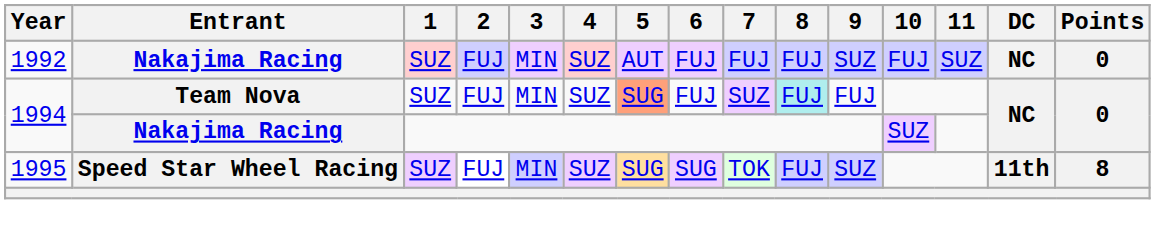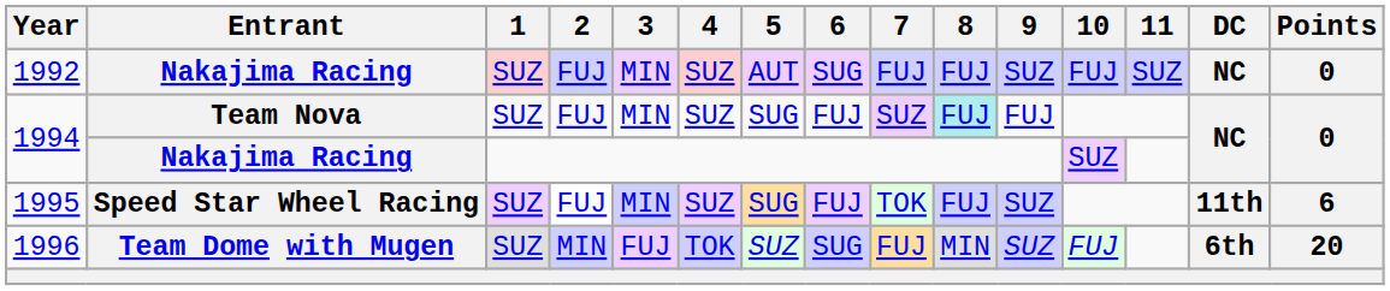1992 | 6: FUJ -> SUG
1994 / Team Nova | 5: lightsalmon background -> no background
1995 | 6: SUG -> FUJ
1995 | Points: 8 -> 6
+ row: 1996 | Team Dome with Mugen | SUZ | MIN | FUJ | TOK | SUZ | SUG | FUJ | MIN | SUZ | FUJ | 6th | 20
